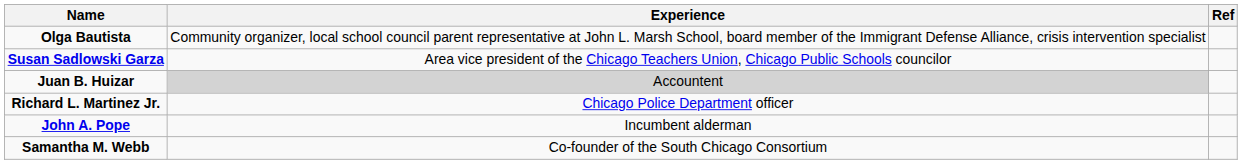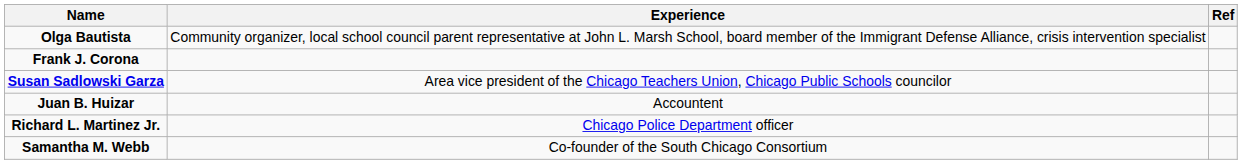+ row: Frank J. Corona
Juan B. Huizar | Experience: lightgrey background -> no background
- row: John A. Pope | Incumbent alderman
